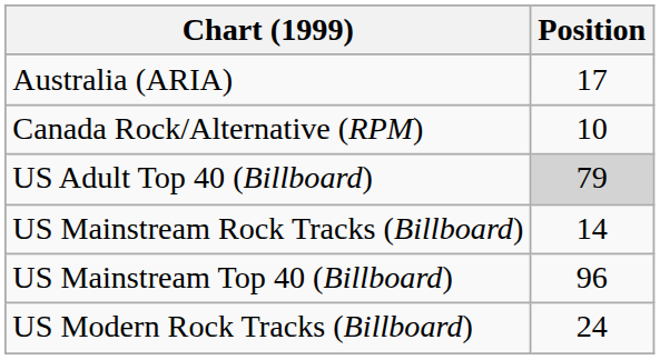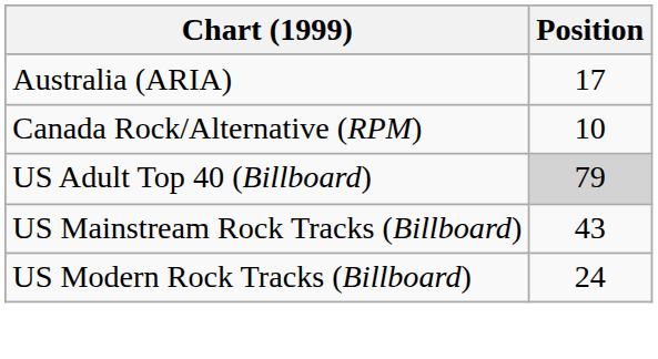US Mainstream Rock Tracks (Billboard) | Position: 14 -> 43
- row: US Mainstream Top 40 (Billboard) | 96
